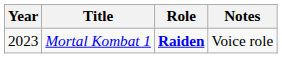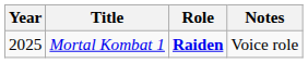Mortal Kombat 1 | Year: 2023 -> 2025
